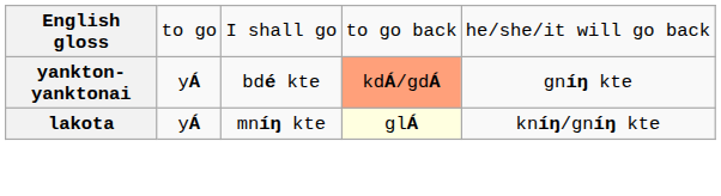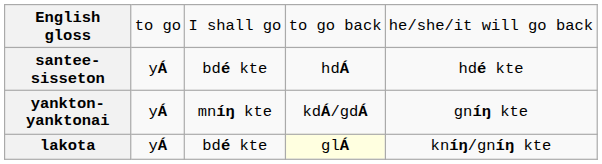+ row: santee-sisseton | yÁ | bdé kte | hdÁ | hdé kte
yankton-yanktonai | column 3: bdé kte -> mníŋ kte
yankton-yanktonai | column 4: lightsalmon background -> no background
lakota | column 3: mníŋ kte -> bdé kte
